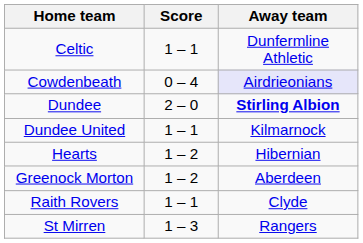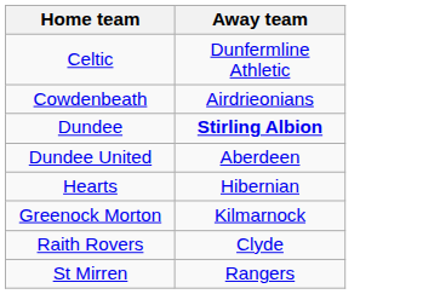- column: Score | 1 – 1 | 0 – 4 | 2 – 0 | 1 – 1 | 1 – 2 | 1 – 2 | 1 – 1 | 1 – 3
Cowdenbeath | Away team: lavender background -> no background
Dundee United | Away team: Kilmarnock -> Aberdeen
Greenock Morton | Away team: Aberdeen -> Kilmarnock
